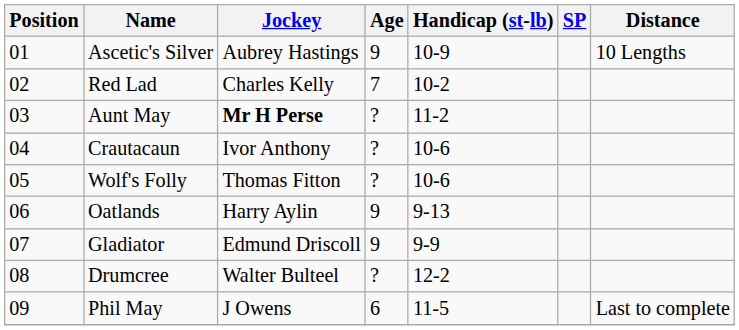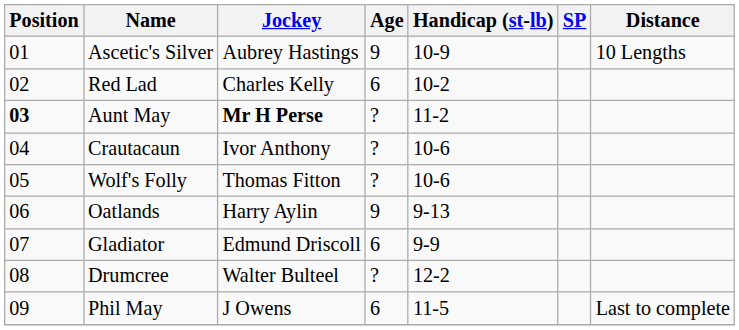Red Lad | Age: 7 -> 6
Aunt May | Position: normal -> bold
Gladiator | Age: 9 -> 6
